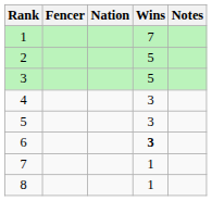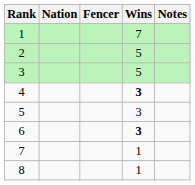columns swapped: Fencer <-> Nation
4 | Wins: normal -> bold
